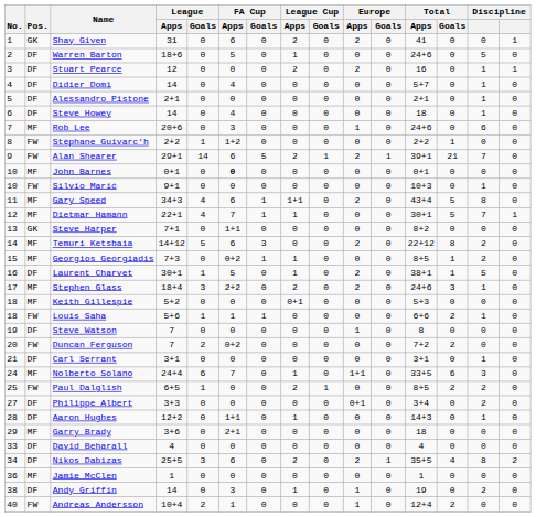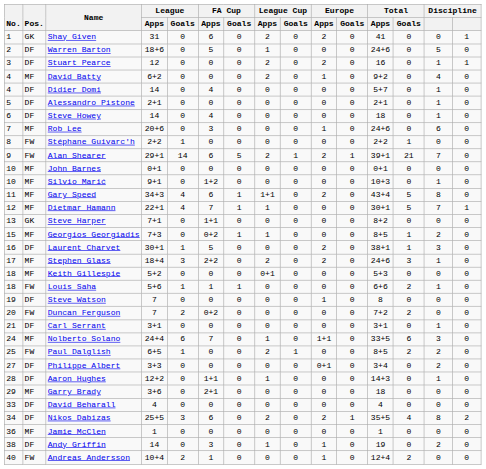+ row: 4 | MF | David Batty | 6+2 | 0 | 0 | 0 | 2 | 0 | 1 | 0 | 9+2 | 0 | 4 | 0
Stéphane Guivarc'h | FA Cup / Apps: 1+2 -> 0
John Barnes | FA Cup / Apps: bold -> normal
Silvio Marić | Pos.: FW -> MF
Silvio Marić | FA Cup / Apps: 0 -> 1+2
- row: 14 | MF | Temuri Ketsbaia | 14+12 | 5 | 6 | 3 | 0 | 0 | 2 | 0 | 22+12 | 8 | 2 | 0
Laurent Charvet | League Cup / Apps: 1 -> 0
Laurent Charvet | column 14: 5 -> 3
